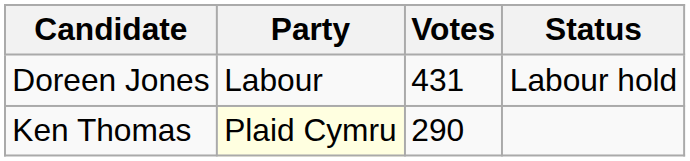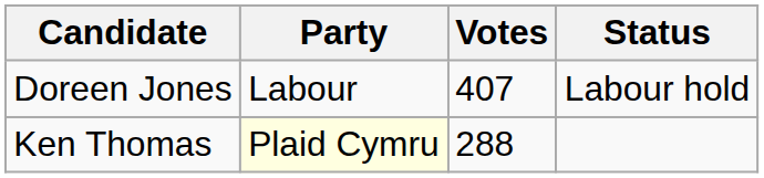Doreen Jones | Votes: 431 -> 407
Ken Thomas | Votes: 290 -> 288
